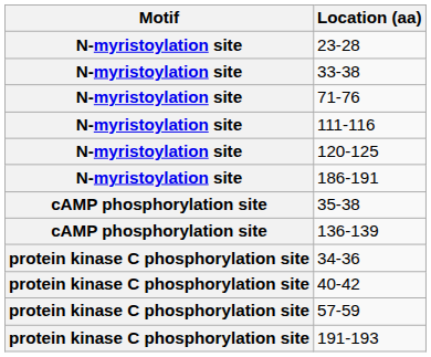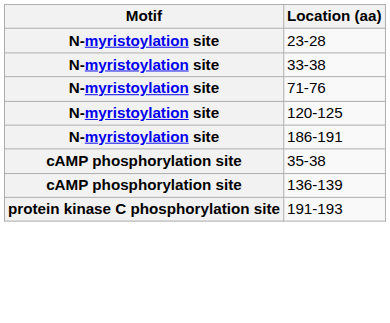- row: N-myristoylation site | 111-116
- row: protein kinase C phosphorylation site | 34-36
- row: protein kinase C phosphorylation site | 40-42
- row: protein kinase C phosphorylation site | 57-59
